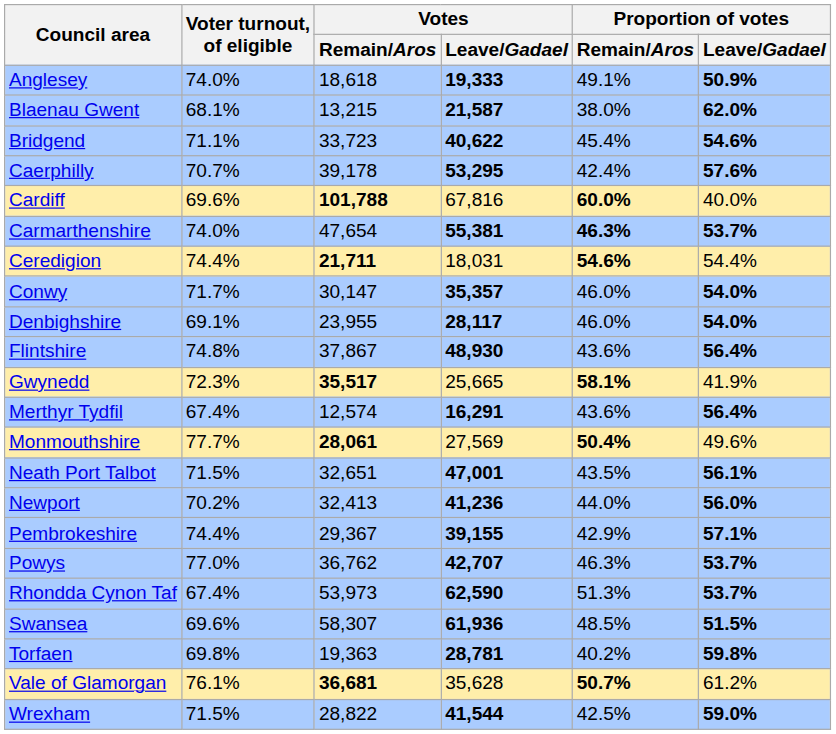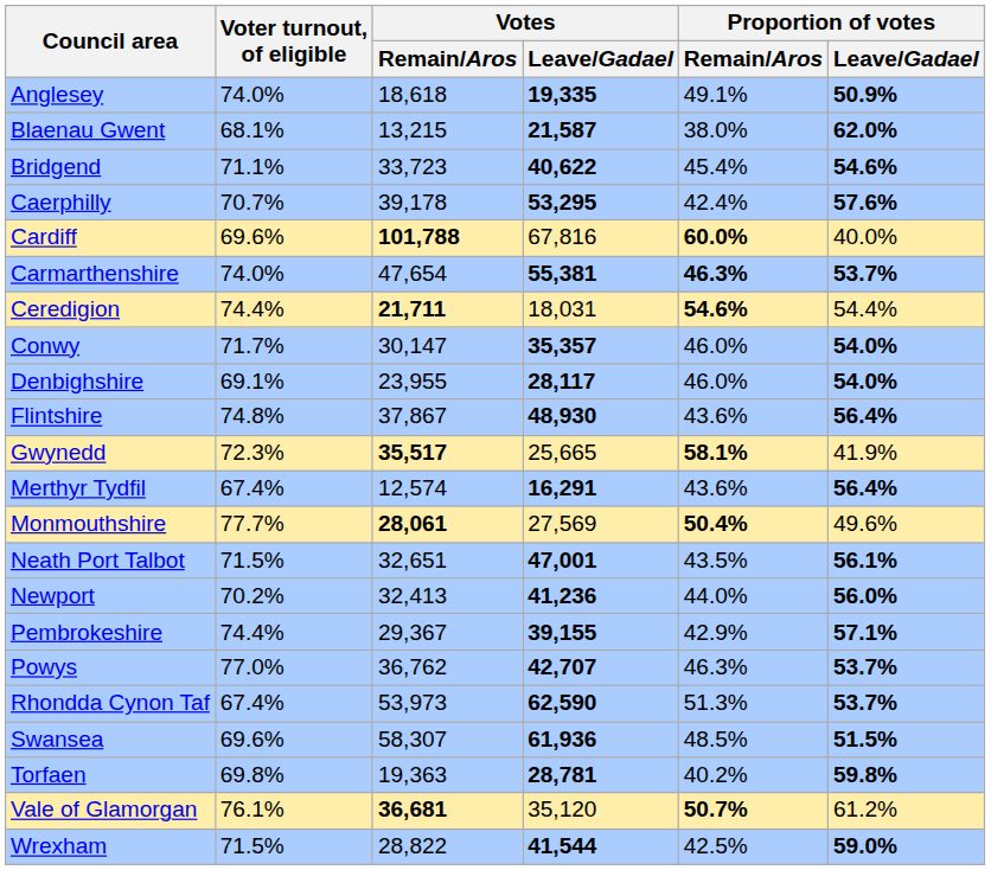Anglesey | Votes / Leave/Gadael: 19,333 -> 19,335
Vale of Glamorgan | Votes / Leave/Gadael: 35,628 -> 35,120
